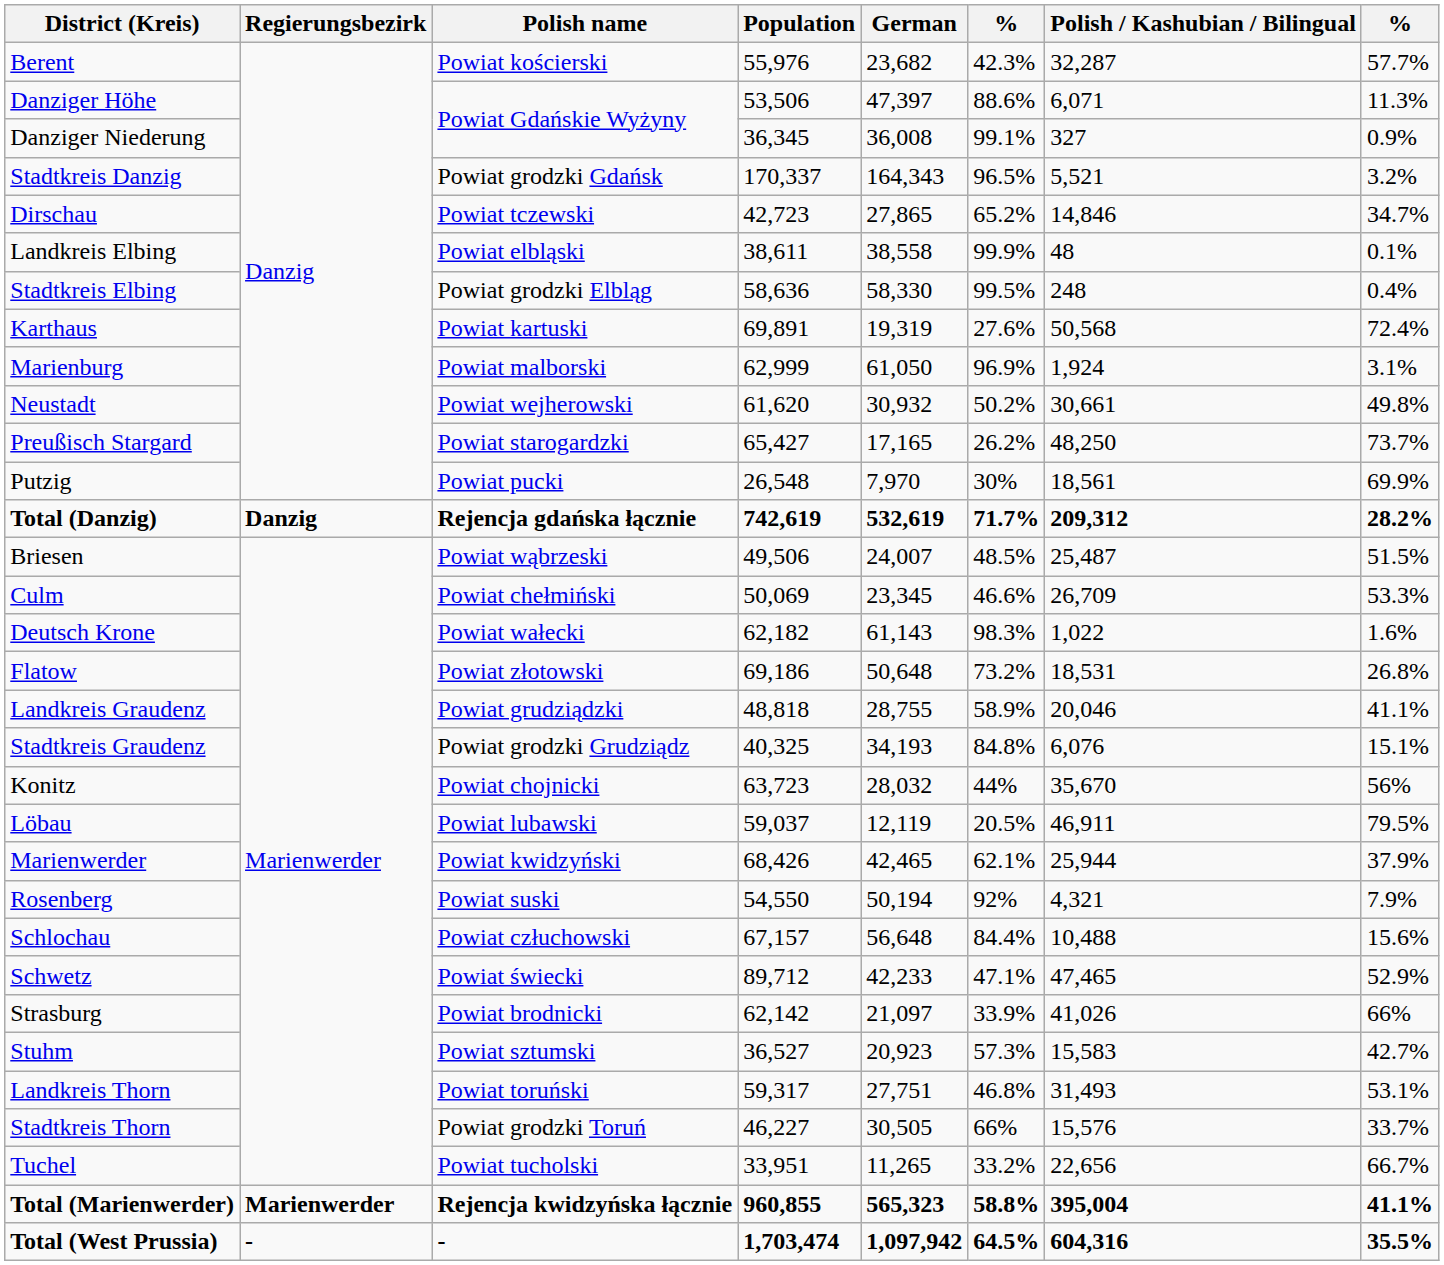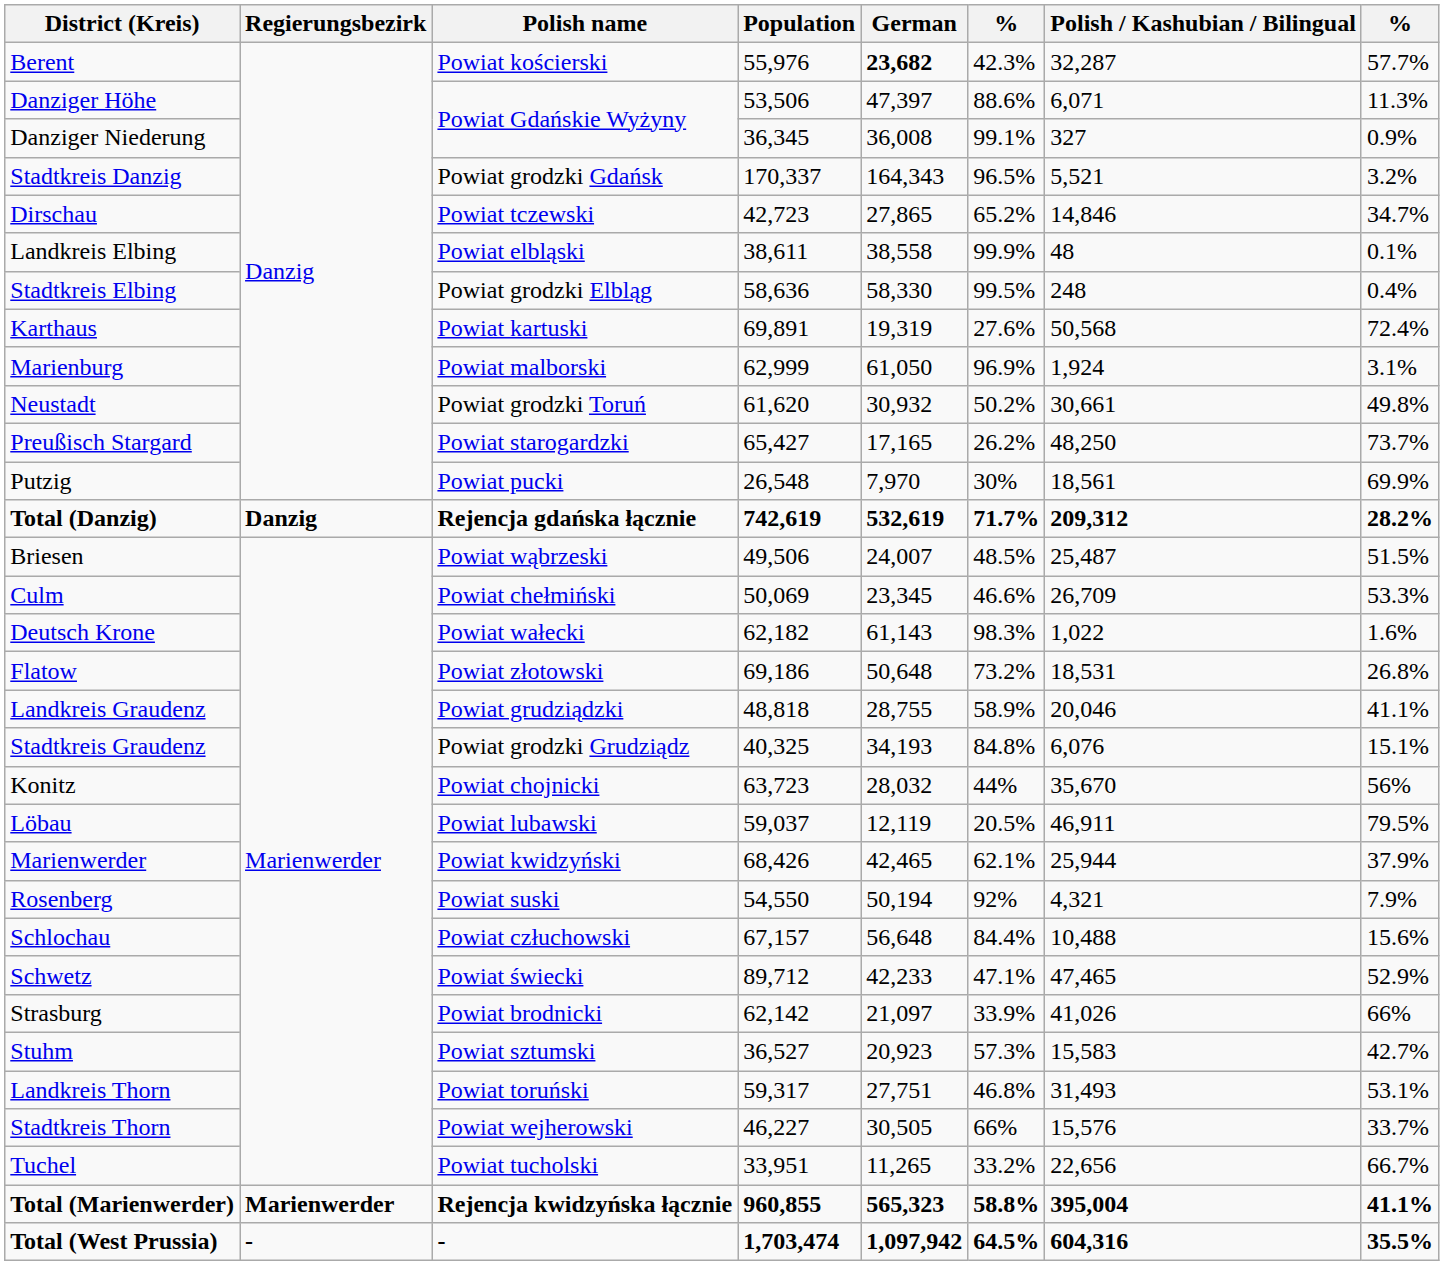Berent | German: normal -> bold
Neustadt | Polish name: Powiat wejherowski -> Powiat grodzki Toruń
Stadtkreis Thorn | Polish name: Powiat grodzki Toruń -> Powiat wejherowski
